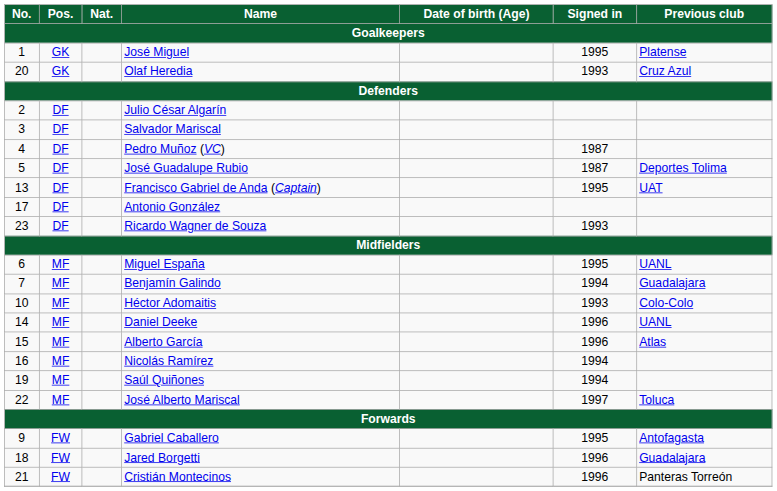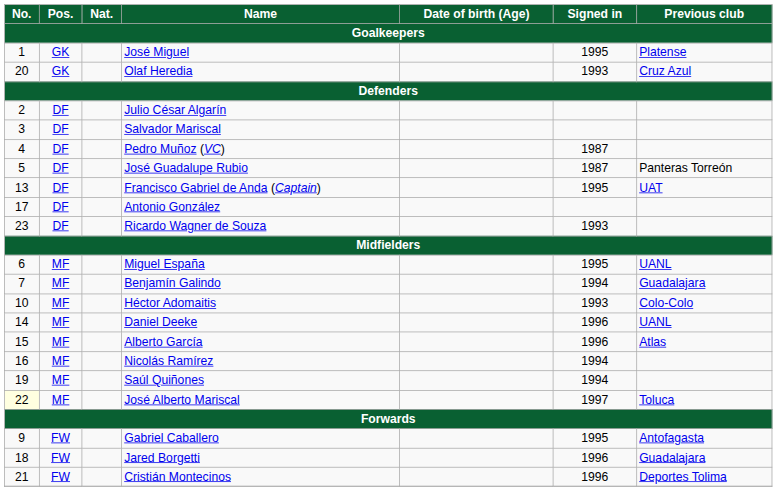José Guadalupe Rubio | Previous club: Deportes Tolima -> Panteras Torreón
José Alberto Mariscal | No.: no background -> lightyellow background
Cristián Montecinos | Previous club: Panteras Torreón -> Deportes Tolima
